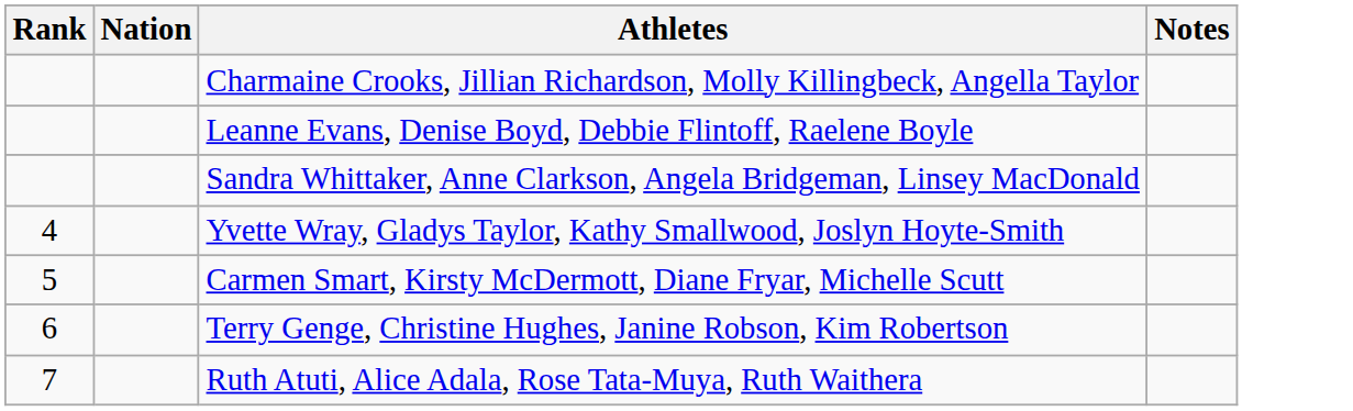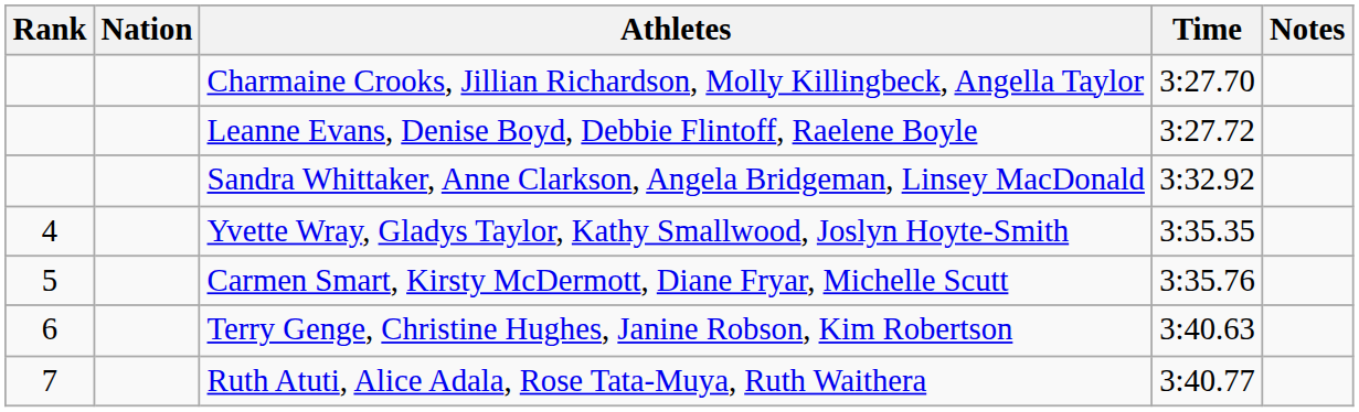+ column: Time | 3:27.70 | 3:27.72 | 3:32.92 | 3:35.35 | 3:35.76 | 3:40.63 | 3:40.77
